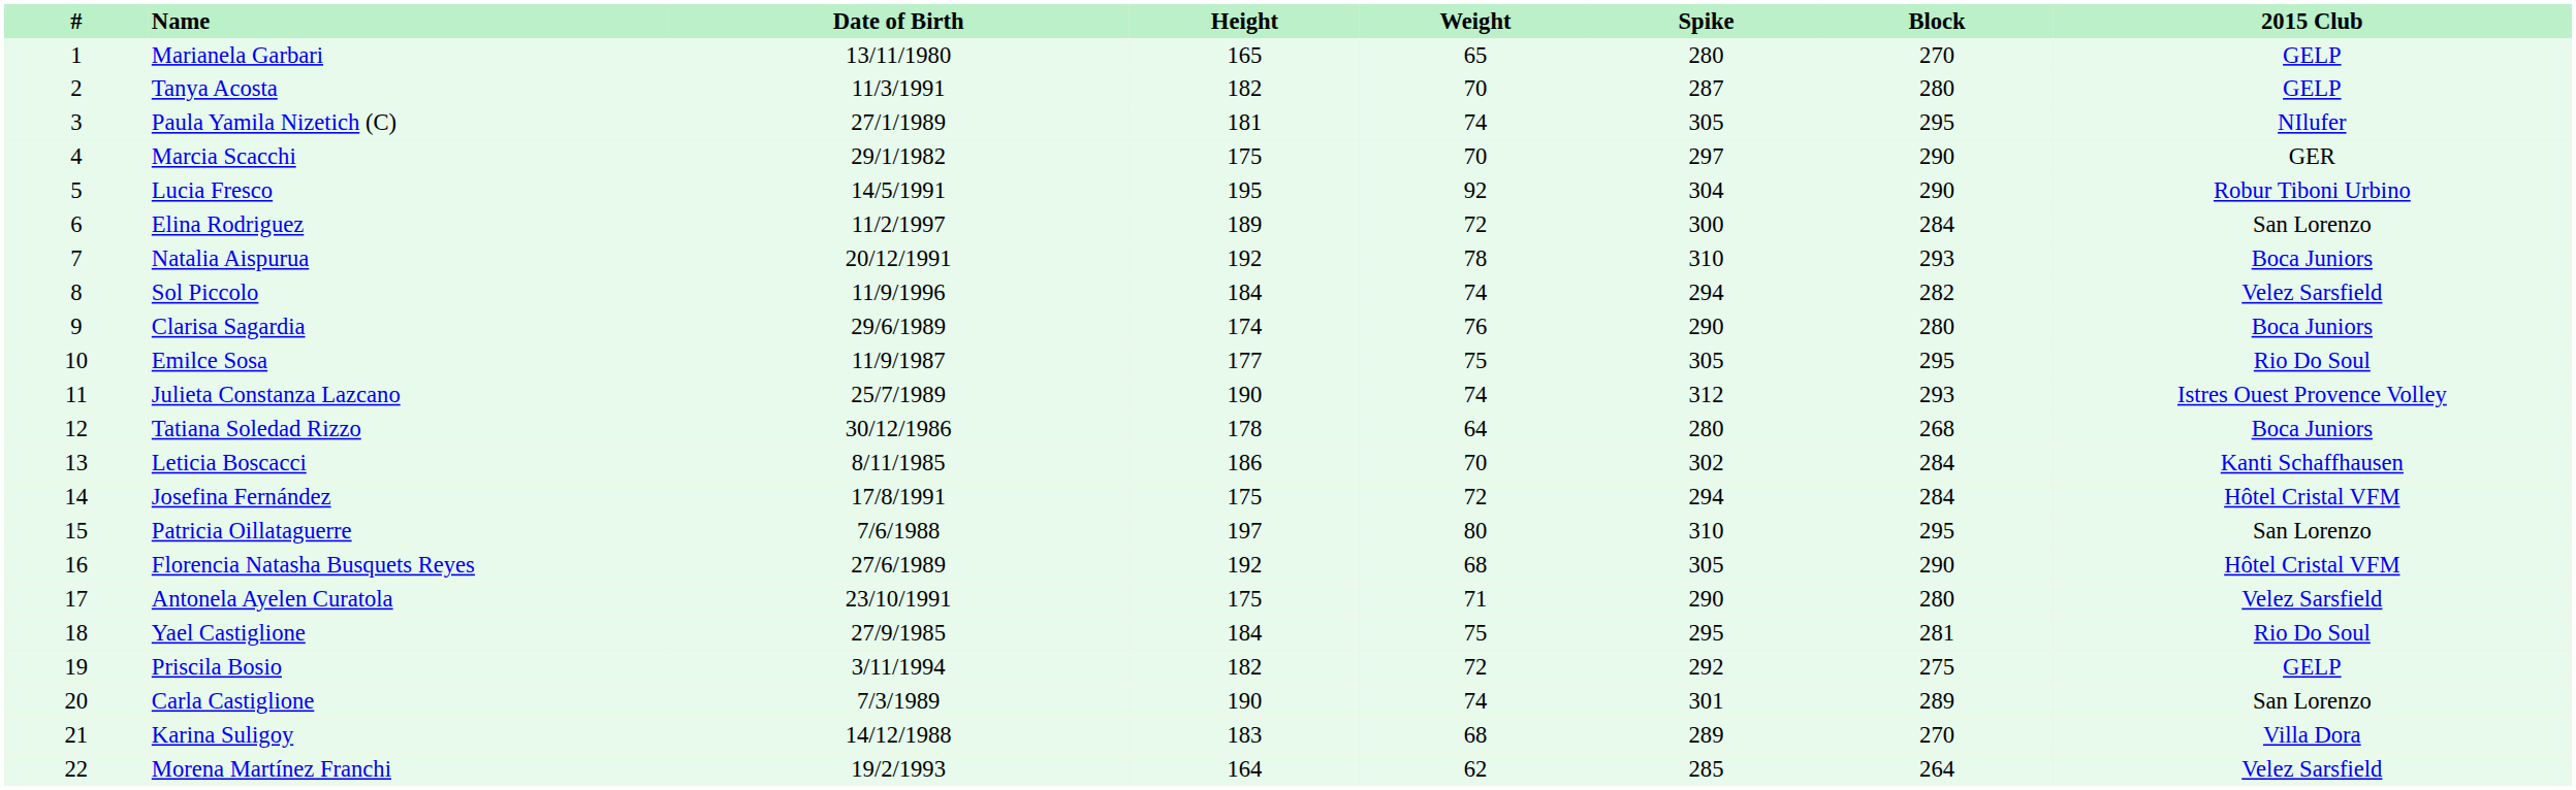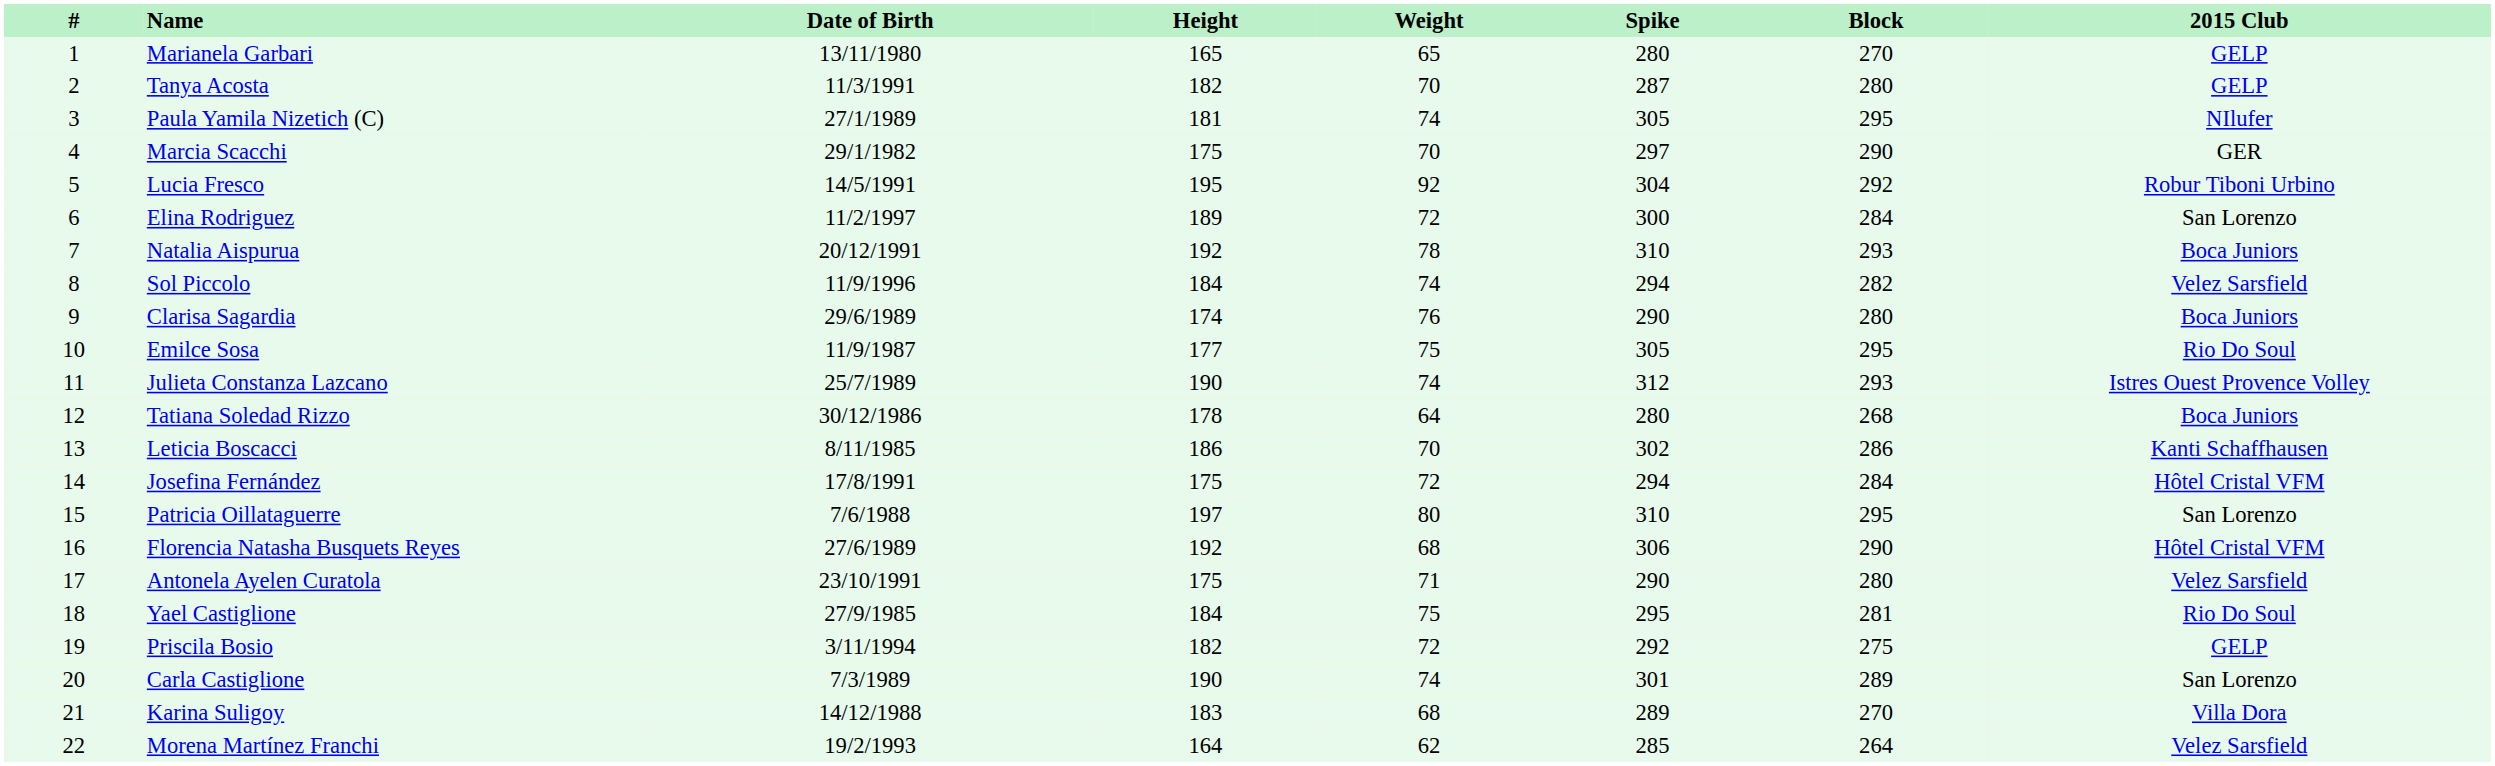Lucia Fresco | Block: 290 -> 292
Leticia Boscacci | Block: 284 -> 286
Florencia Natasha Busquets Reyes | Spike: 305 -> 306
